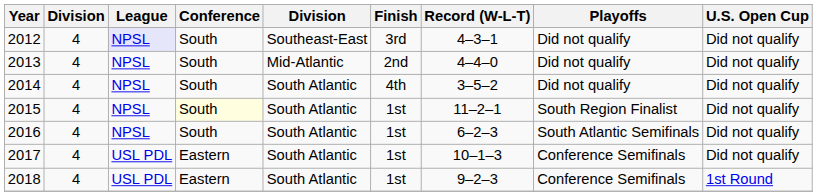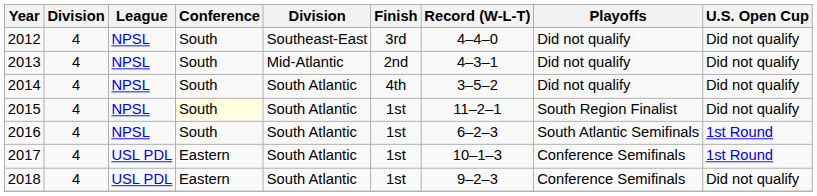2012 | League: lavender background -> no background
2012 | Record (W-L-T): 4–3–1 -> 4–4–0
2013 | Record (W-L-T): 4–4–0 -> 4–3–1
2016 | U.S. Open Cup: Did not qualify -> 1st Round
2017 | U.S. Open Cup: Did not qualify -> 1st Round
2018 | U.S. Open Cup: 1st Round -> Did not qualify
